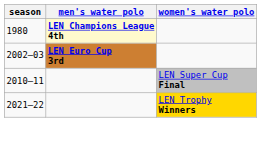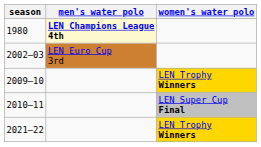2002–03 | men's water polo: bold -> normal
+ row: 2009–10 | LEN Trophy Winners
